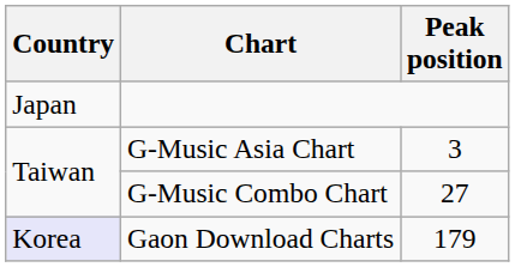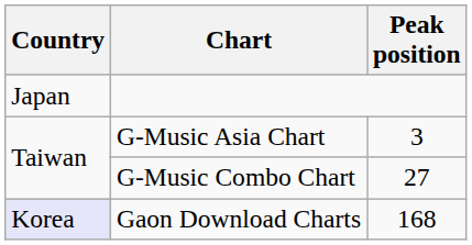Gaon Download Charts | Peak position: 179 -> 168
